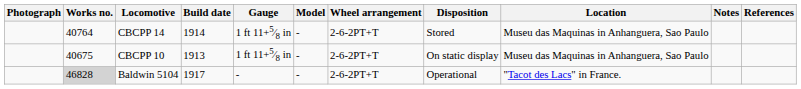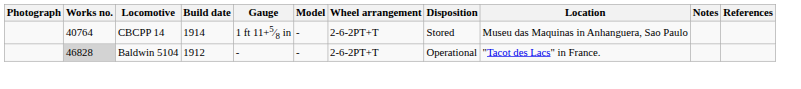- row: 40675 | CBCPP 10 | 1913 | 1 ft 11+5⁄8 in | - | 2-6-2PT+T | On static display | Museu das Maquinas in Anhanguera, Sao Paulo
Baldwin 5104 | Build date: 1917 -> 1912
